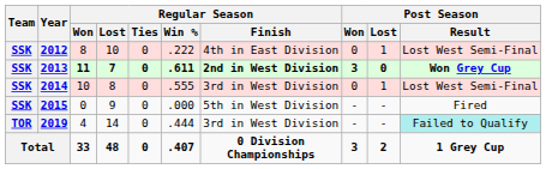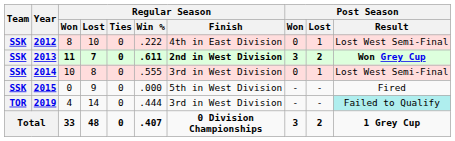2013 | Post Season / Lost: 0 -> 2
